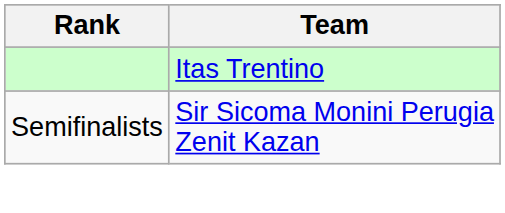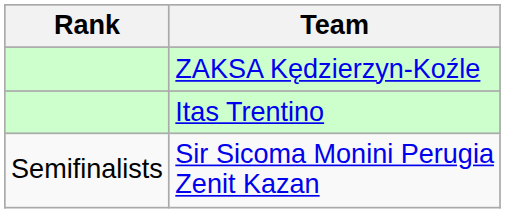+ row: ZAKSA Kędzierzyn-Koźle
